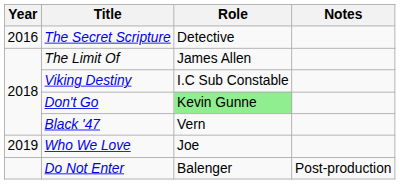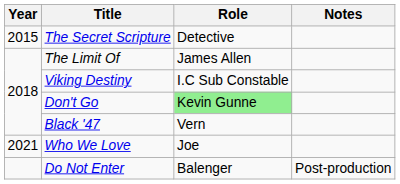The Secret Scripture | Year: 2016 -> 2015
Who We Love | Year: 2019 -> 2021
